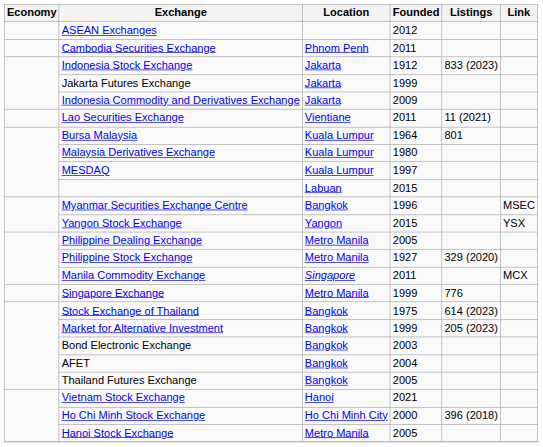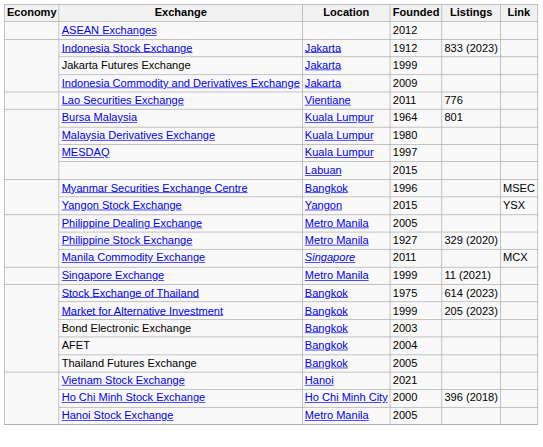- row: Cambodia Securities Exchange | Phnom Penh | 2011
Lao Securities Exchange | Listings: 11 (2021) -> 776
Singapore Exchange | Listings: 776 -> 11 (2021)
